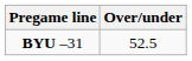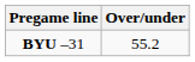BYU –31 | Over/under: 52.5 -> 55.2
